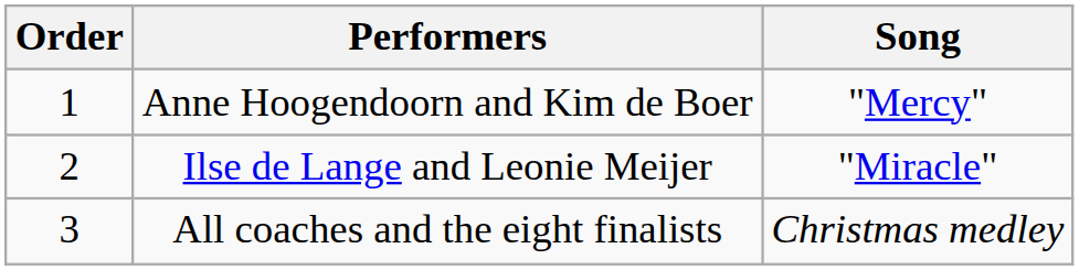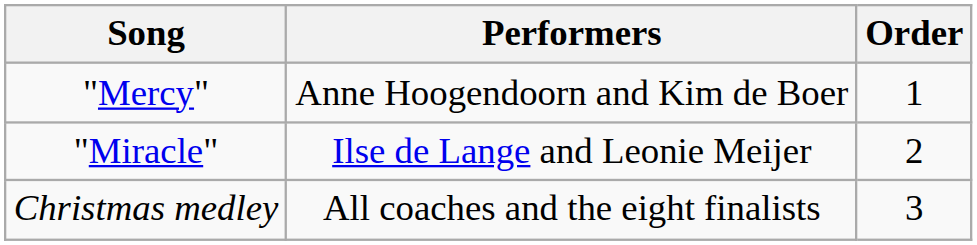columns swapped: Order <-> Song
